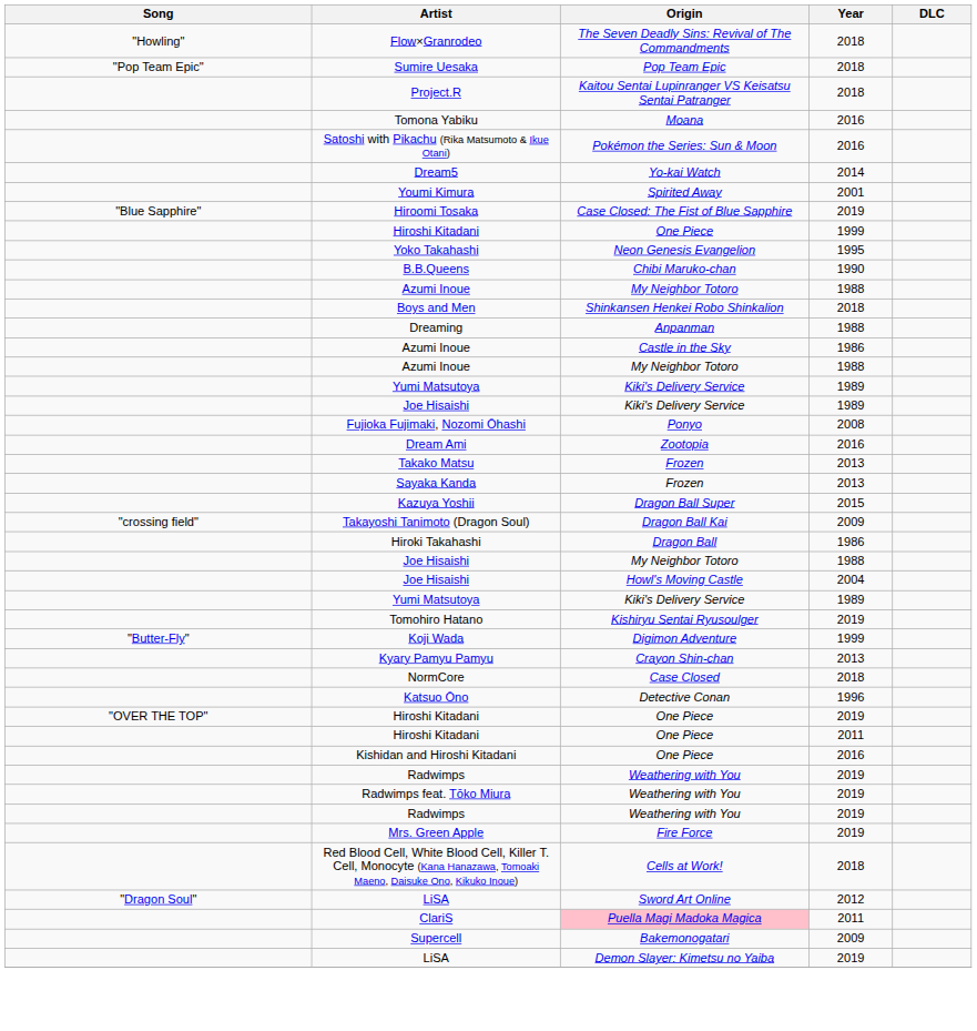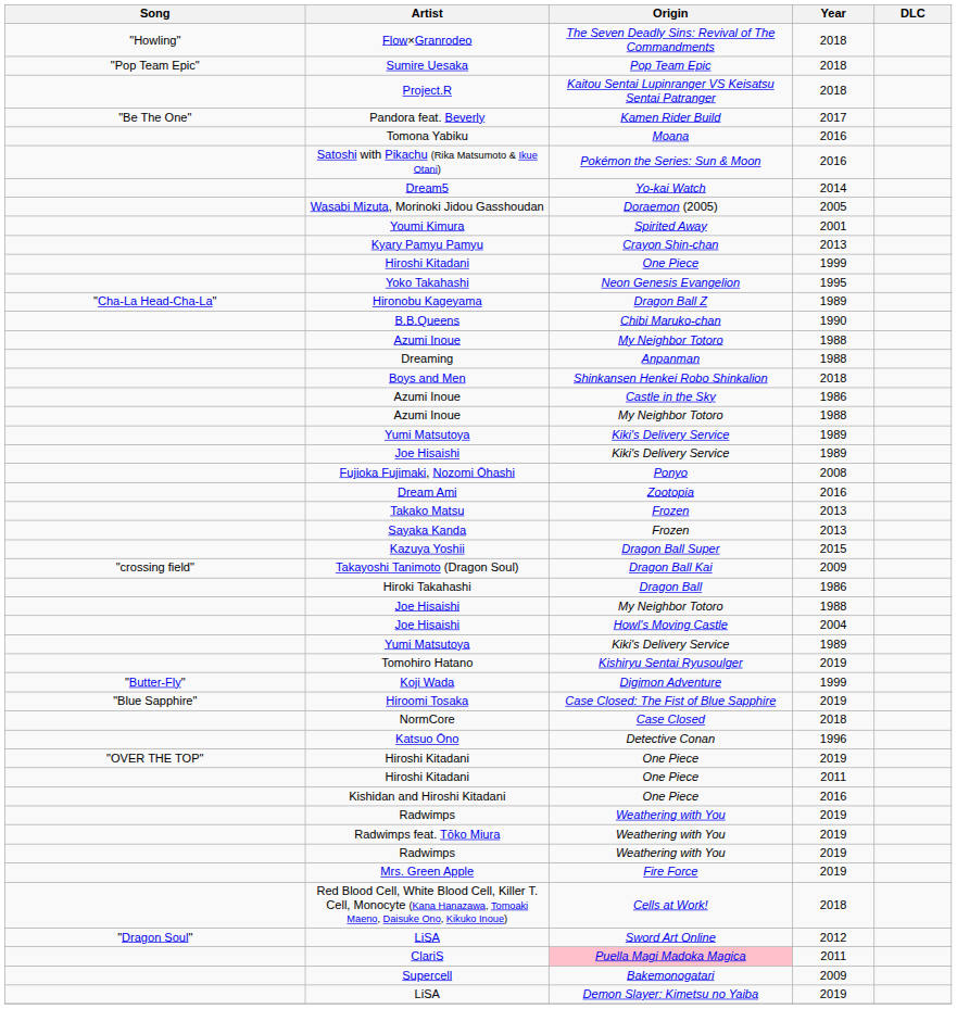+ row: "Be The One" | Pandora feat. Beverly | Kamen Rider Build | 2017
+ row: Wasabi Mizuta, Morinoki Jidou Gasshoudan | Doraemon (2005) | 2005
rows swapped: Kyary Pamyu Pamyu <-> Hiroomi Tosaka
+ row: "Cha-La Head-Cha-La" | Hironobu Kageyama | Dragon Ball Z | 1989
rows swapped: Dreaming <-> Boys and Men
